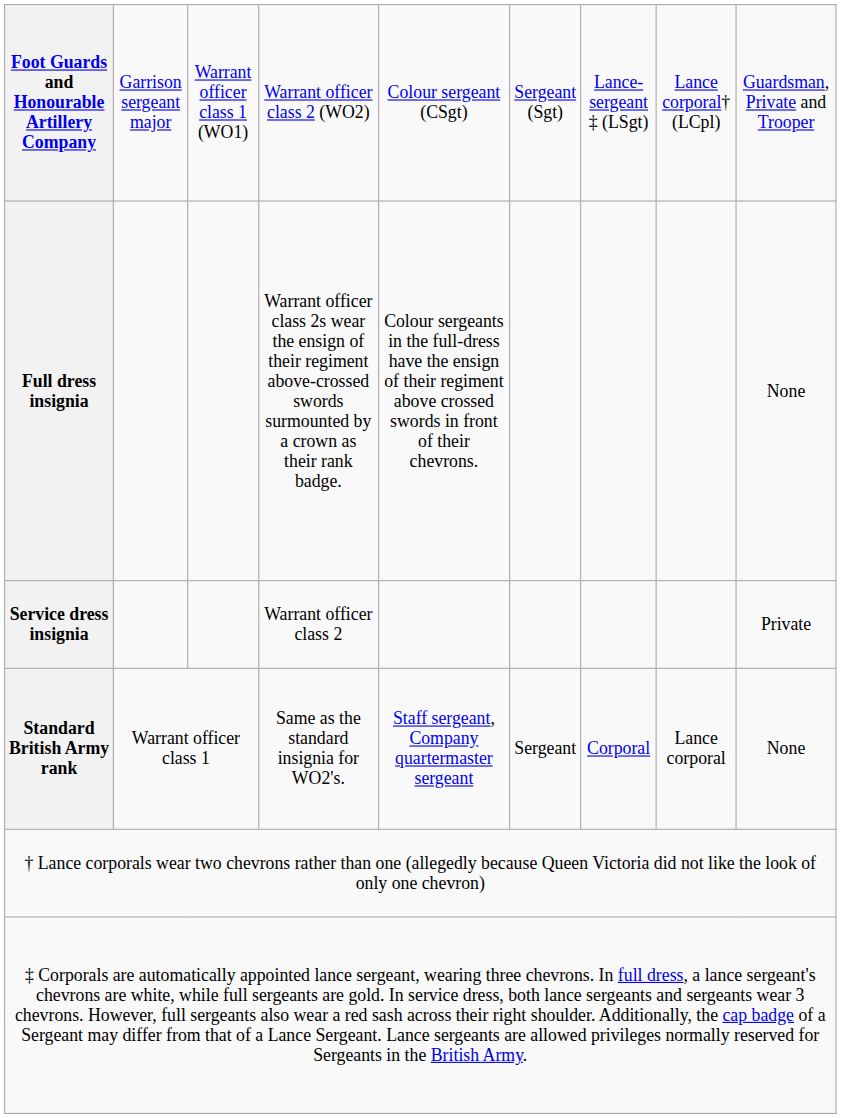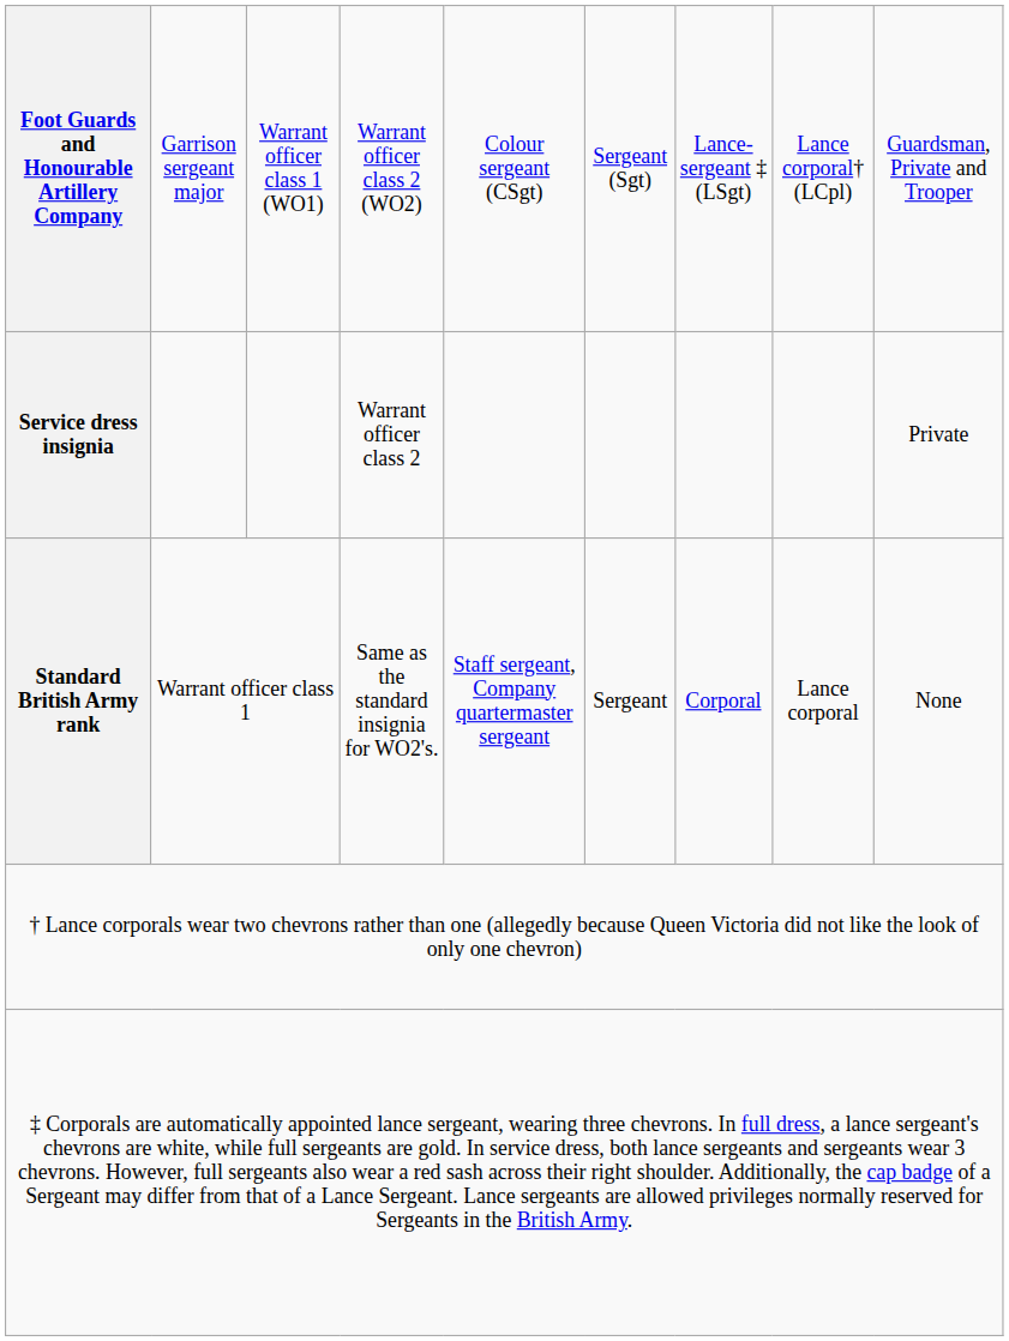- row: Full dress insignia | Warrant officer class 2s wear the ensign of their regiment above-crossed swords surmounted by a crown as their rank badge. | Colour sergeants in the full-dress have the ensign of their regiment above crossed swords in front of their chevrons. | None
